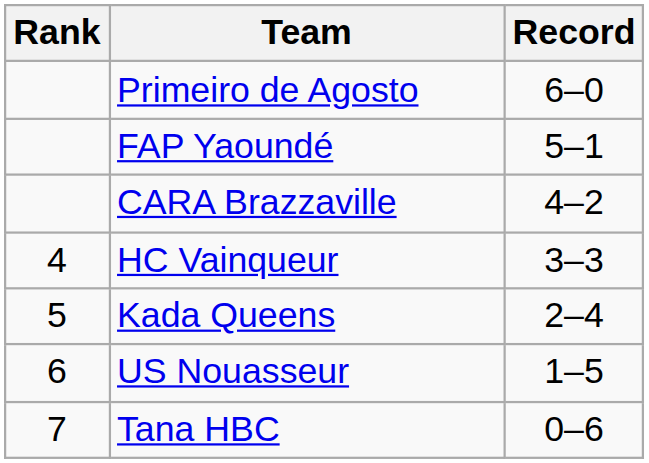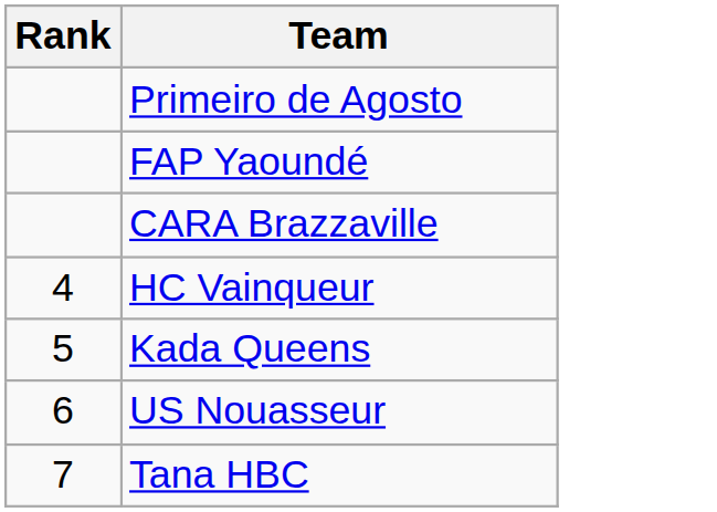- column: Record | 6–0 | 5–1 | 4–2 | 3–3 | 2–4 | 1–5 | 0–6
